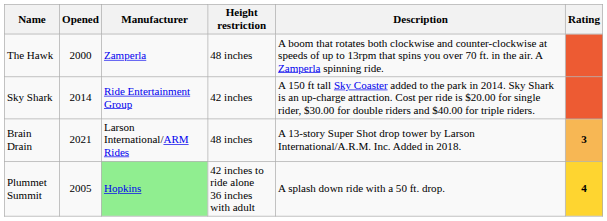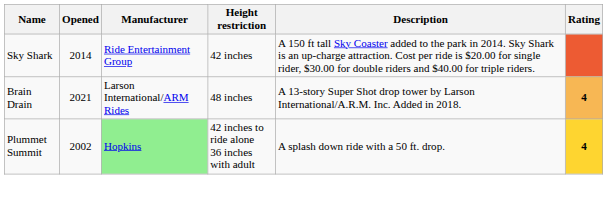- row: The Hawk | 2000 | Zamperla | 48 inches | A boom that rotates both clockwise and counter-clockwise at speeds of up to 13rpm that spins you over 70 ft. in the air. A Zamperla spinning ride.
Brain Drain | Rating: 3 -> 4
Plummet Summit | Opened: 2005 -> 2002
